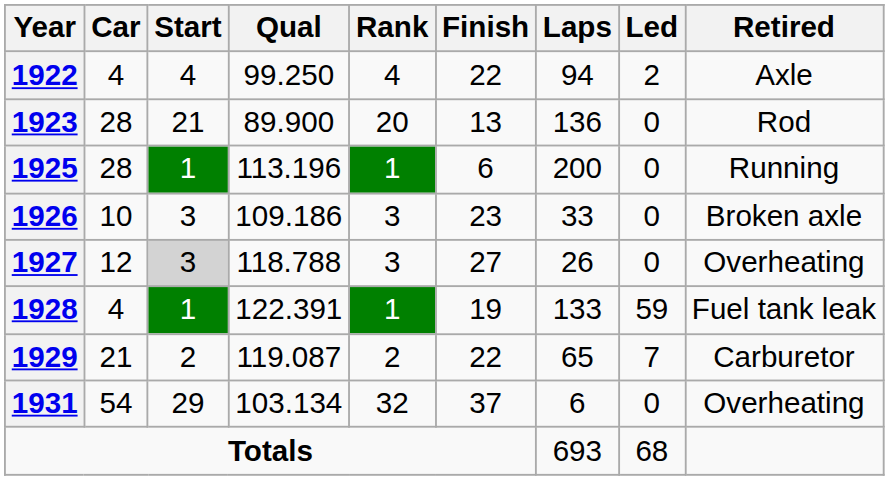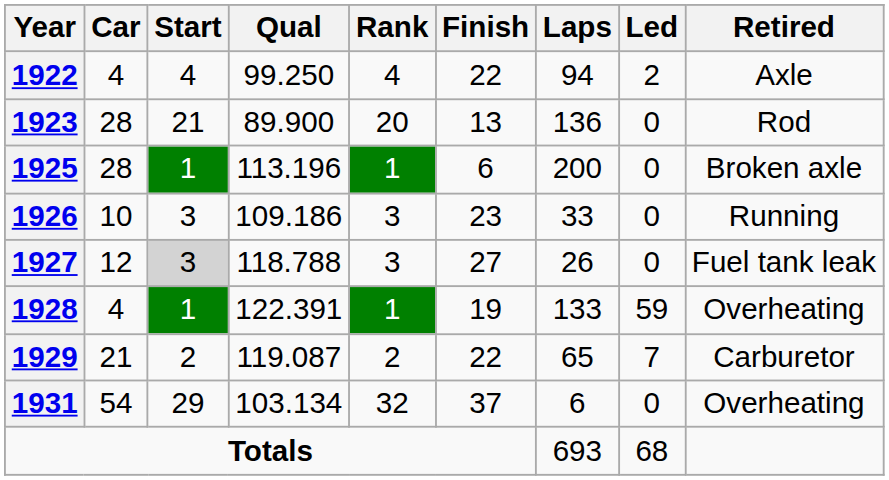1925 | Retired: Running -> Broken axle
1926 | Retired: Broken axle -> Running
1927 | Retired: Overheating -> Fuel tank leak
1928 | Retired: Fuel tank leak -> Overheating
